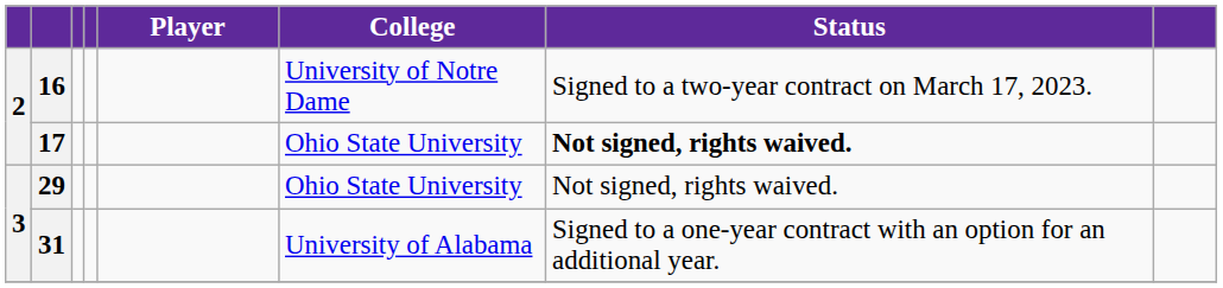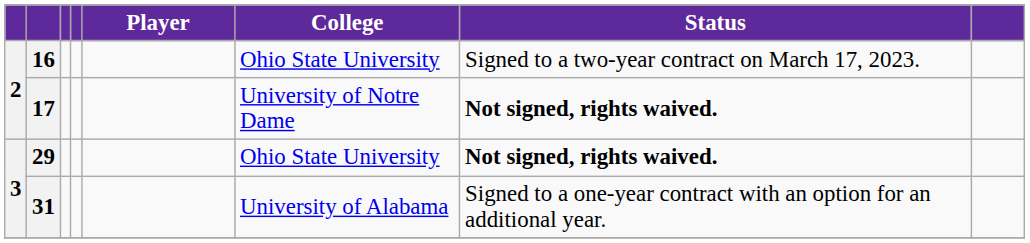16 | College: University of Notre Dame -> Ohio State University
17 | College: Ohio State University -> University of Notre Dame
29 | Status: normal -> bold
